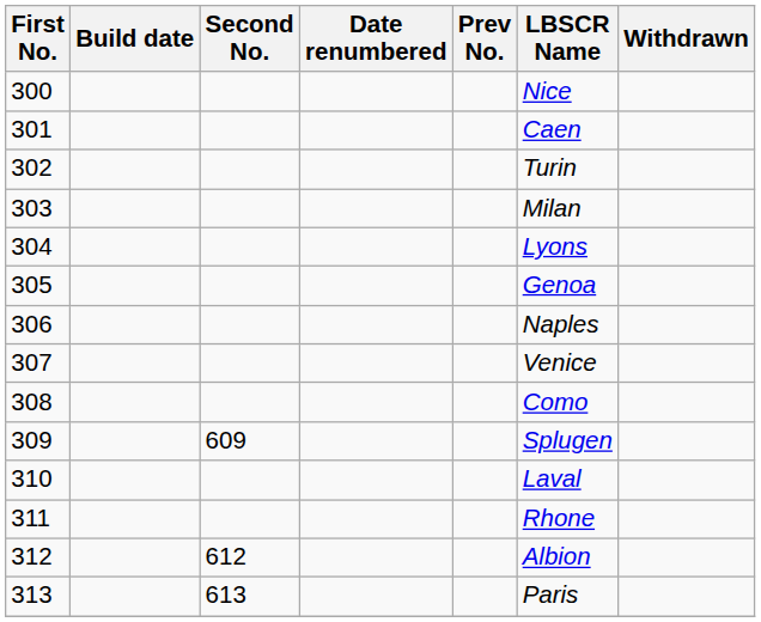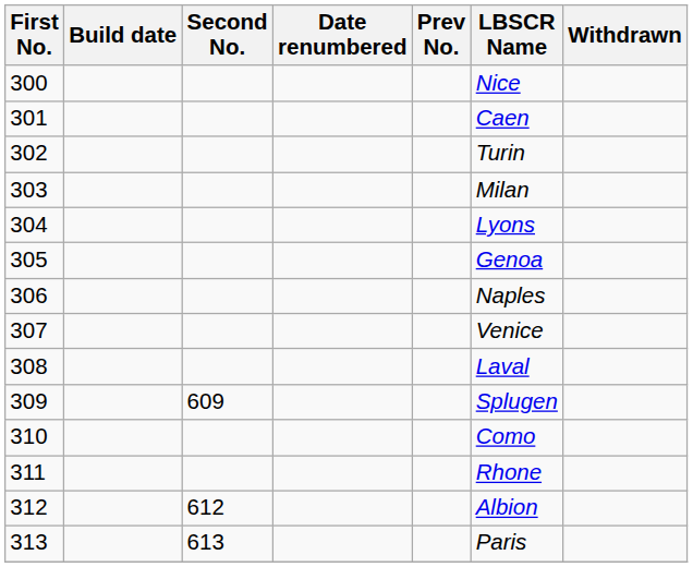308 | LBSCR Name: Como -> Laval
310 | LBSCR Name: Laval -> Como
